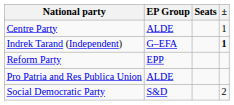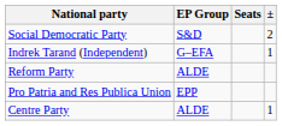rows swapped: Centre Party <-> Social Democratic Party
Indrek Tarand (Independent) | ±: bold -> normal
Reform Party | EP Group: EPP -> ALDE
Pro Patria and Res Publica Union | EP Group: ALDE -> EPP
